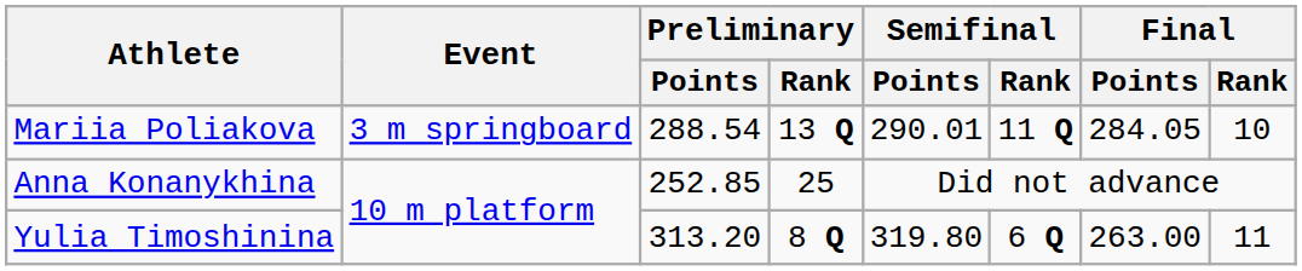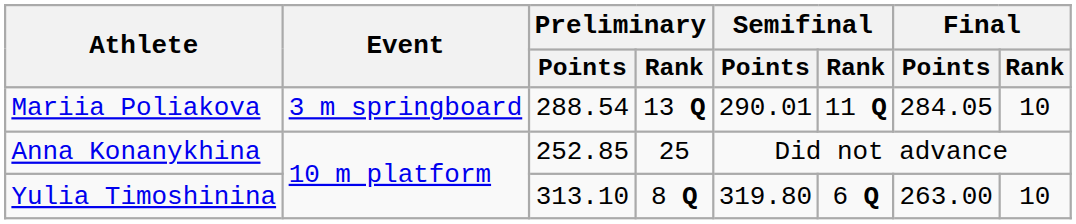Yulia Timoshinina | Preliminary / Points: 313.20 -> 313.10
Yulia Timoshinina | Final / Rank: 11 -> 10
